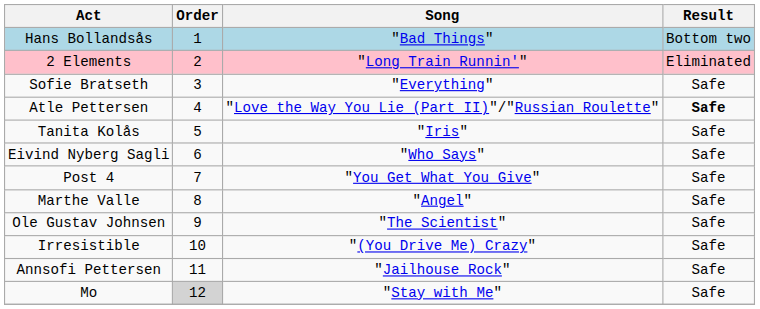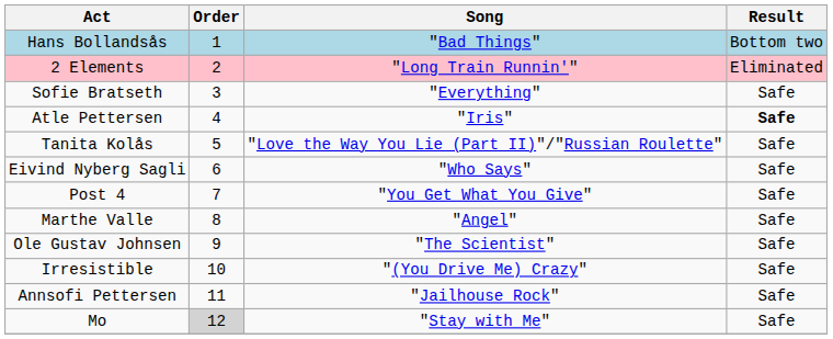Atle Pettersen | Song: "Love the Way You Lie (Part II)"/"Russian Roulette" -> "Iris"
Tanita Kolås | Song: "Iris" -> "Love the Way You Lie (Part II)"/"Russian Roulette"
